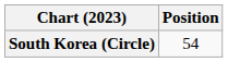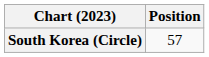South Korea (Circle) | Position: 54 -> 57
